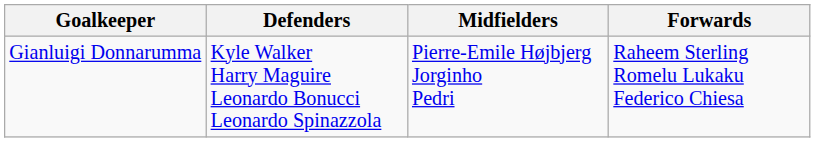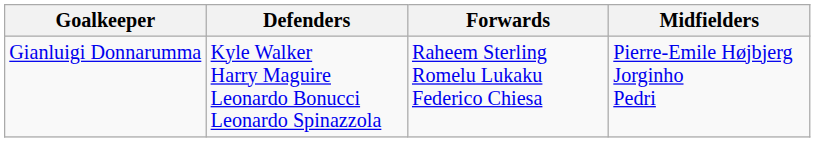columns swapped: Midfielders <-> Forwards
